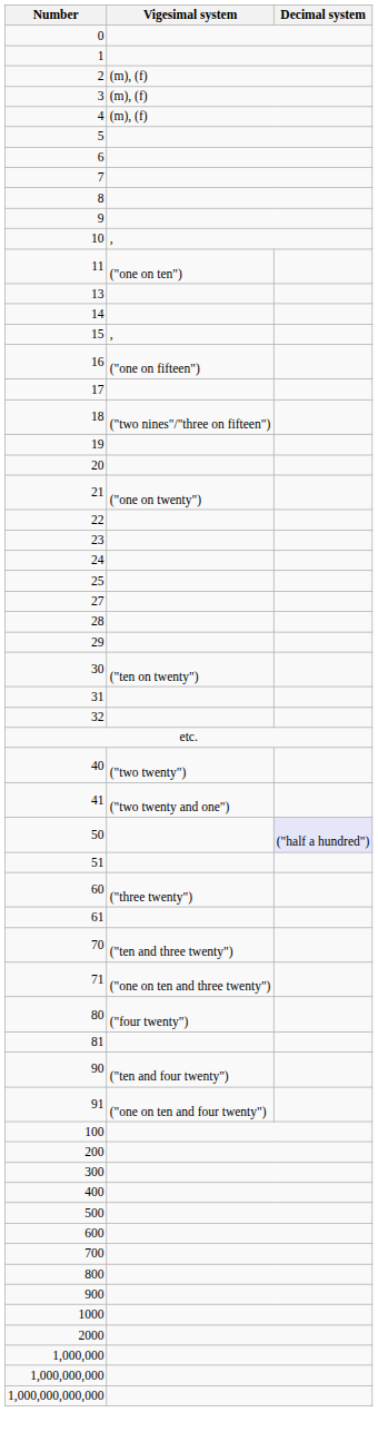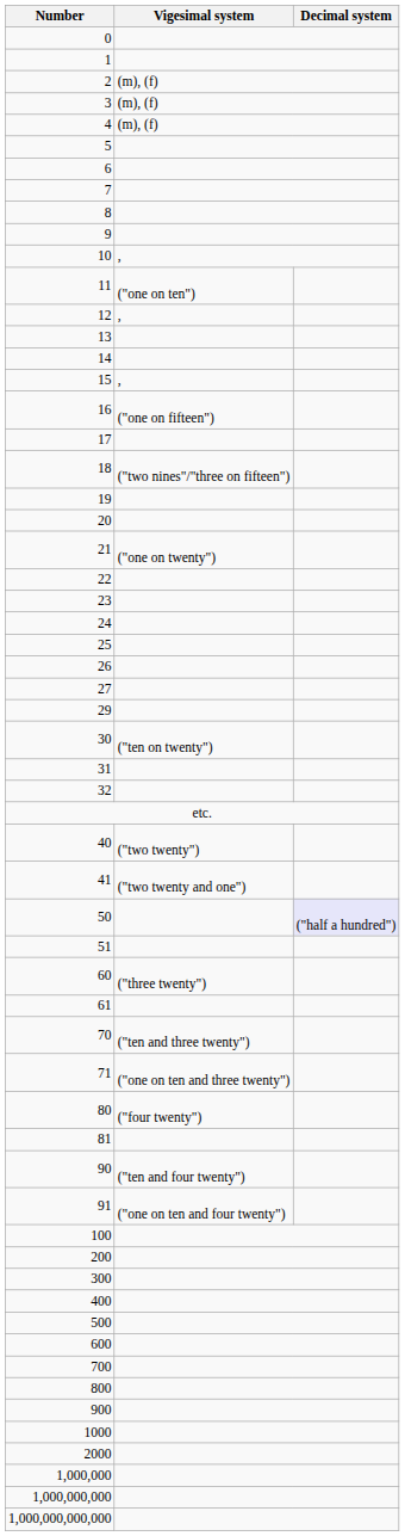+ row: 12 | ,
+ row: 26
- row: 28
